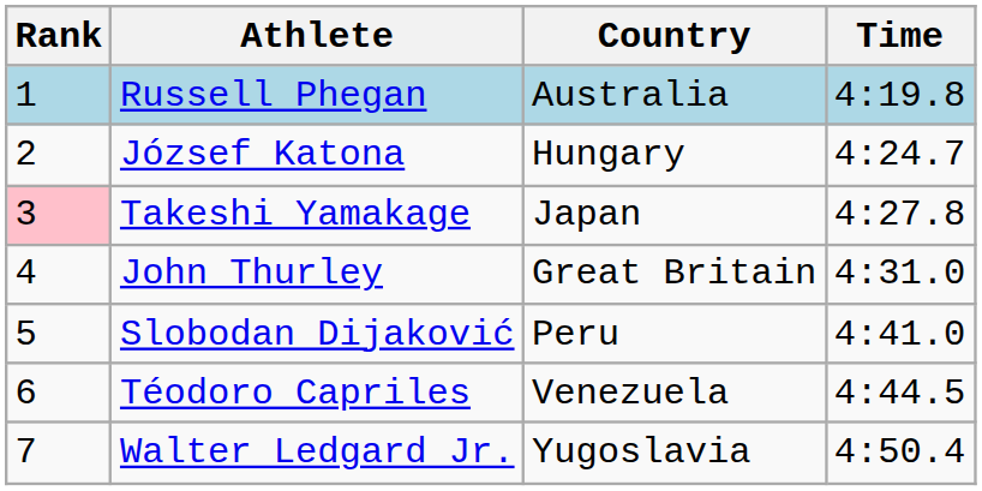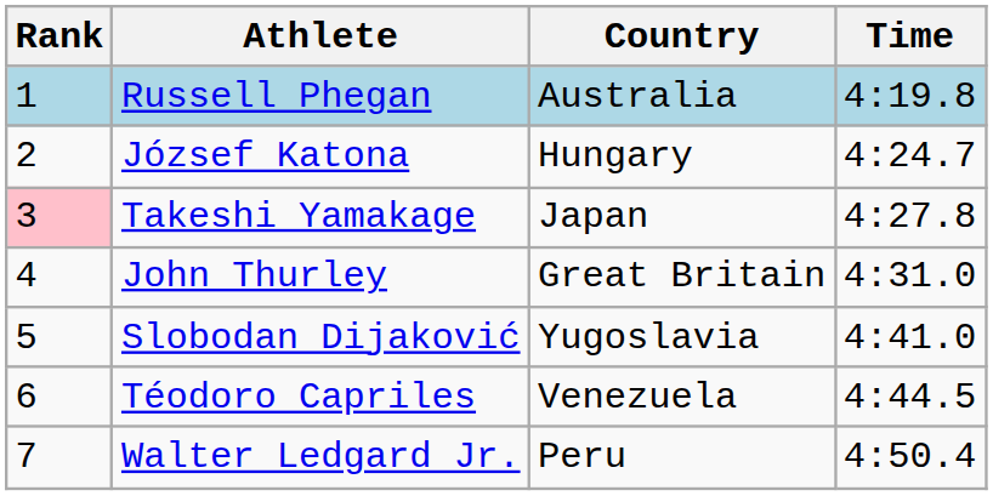Slobodan Dijaković | Country: Peru -> Yugoslavia
Walter Ledgard Jr. | Country: Yugoslavia -> Peru
